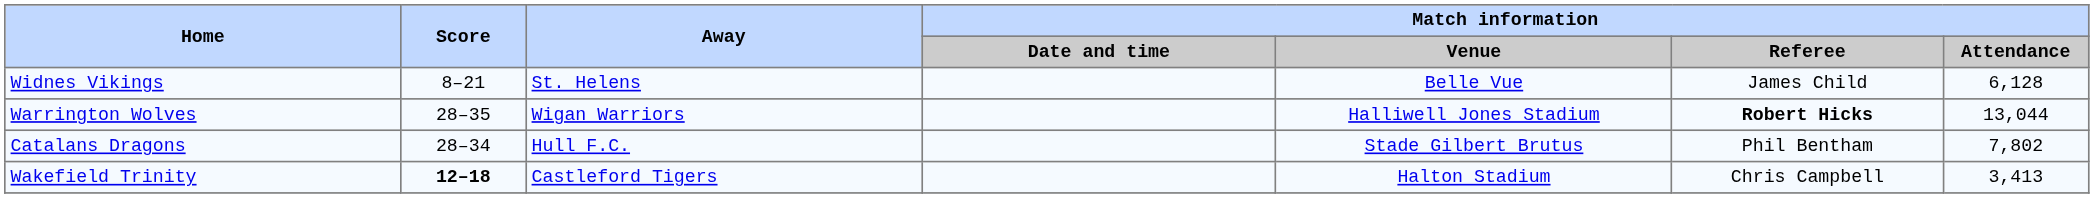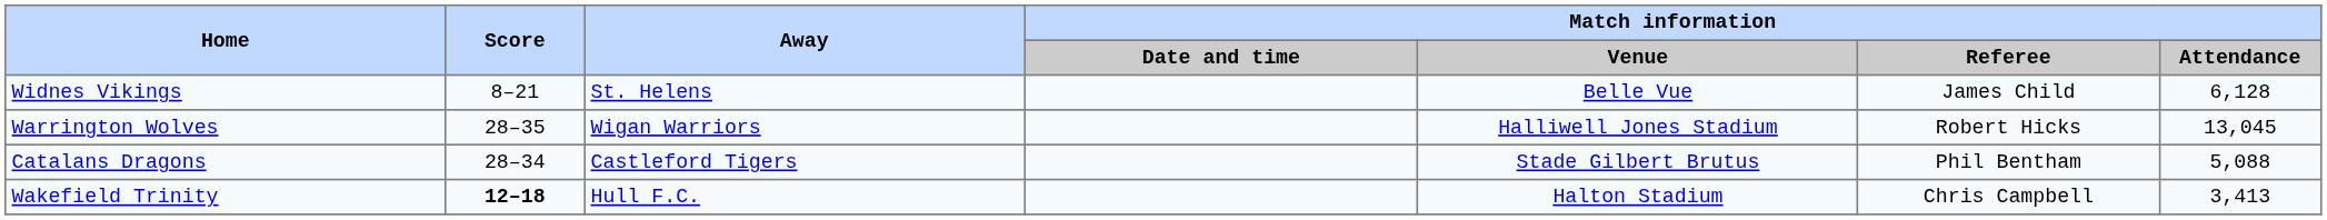Warrington Wolves | Match information / Referee: bold -> normal
Warrington Wolves | Match information / Attendance: 13,044 -> 13,045
Catalans Dragons | Away: Hull F.C. -> Castleford Tigers
Catalans Dragons | Match information / Attendance: 7,802 -> 5,088
Wakefield Trinity | Away: Castleford Tigers -> Hull F.C.
